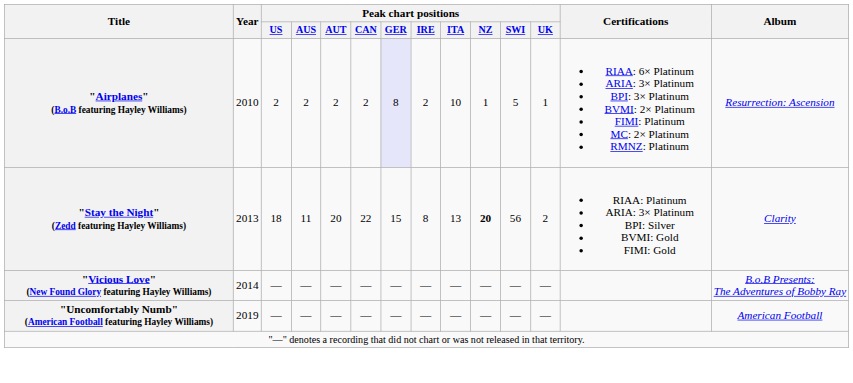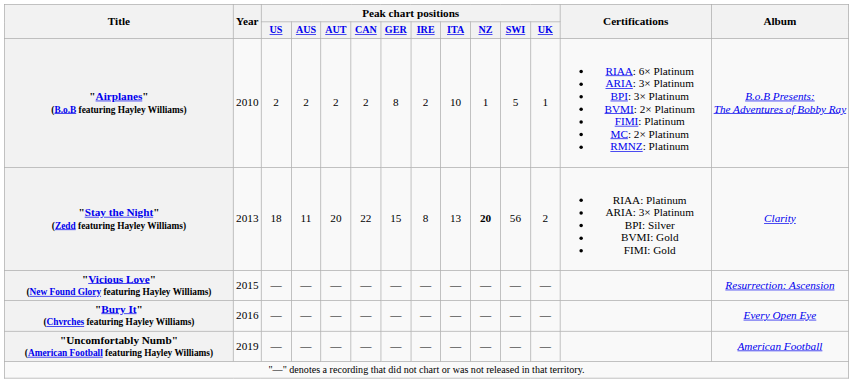"Airplanes" (B.o.B featuring Hayley Williams) | Peak chart positions / GER: lavender background -> no background
"Airplanes" (B.o.B featuring Hayley Williams) | Album: Resurrection: Ascension -> B.o.B Presents: The Adventures of Bobby Ray
"Vicious Love" (New Found Glory featuring Hayley Williams) | Year: 2014 -> 2015
"Vicious Love" (New Found Glory featuring Hayley Williams) | Album: B.o.B Presents: The Adventures of Bobby Ray -> Resurrection: Ascension
+ row: "Bury It" (Chvrches featuring Hayley Williams) | 2016 | — | — | — | — | — | — | — | — | — | — | Every Open Eye
